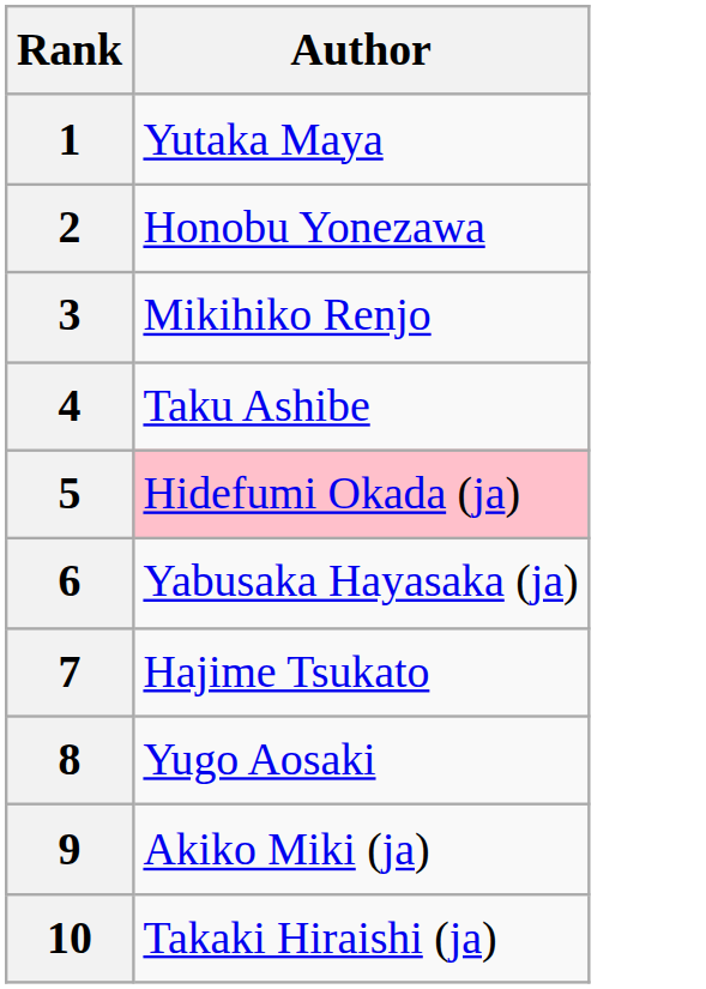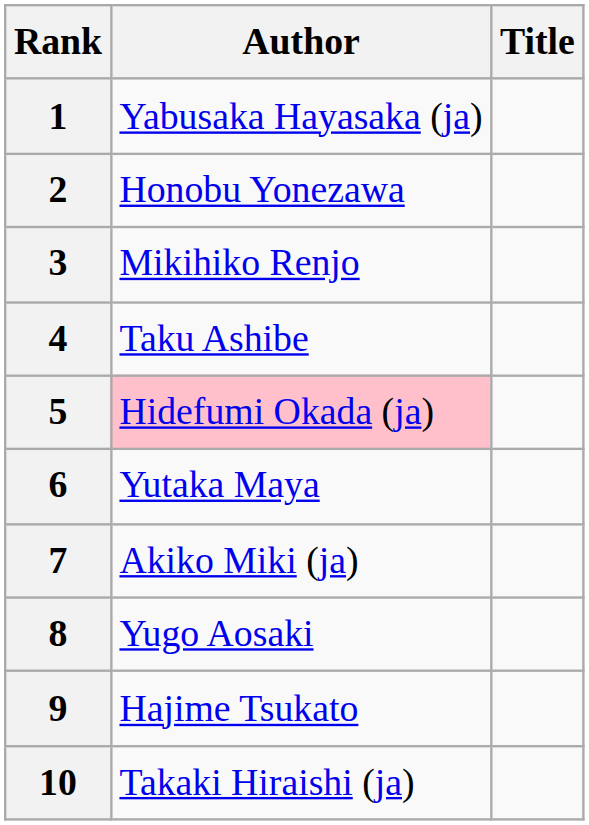+ column: Title
1 | Author: Yutaka Maya -> Yabusaka Hayasaka (ja)
6 | Author: Yabusaka Hayasaka (ja) -> Yutaka Maya
7 | Author: Hajime Tsukato -> Akiko Miki (ja)
9 | Author: Akiko Miki (ja) -> Hajime Tsukato
